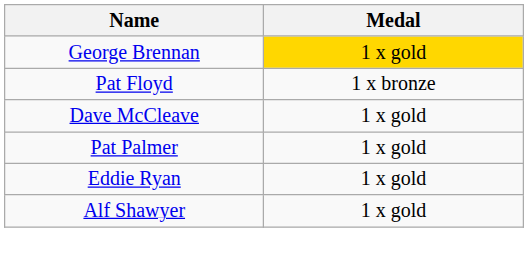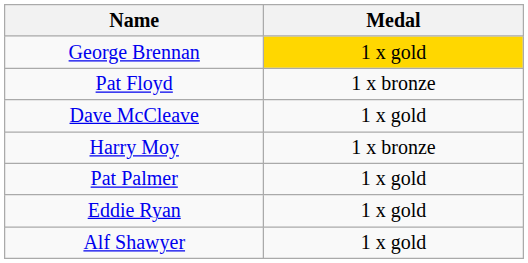+ row: Harry Moy | 1 x bronze
